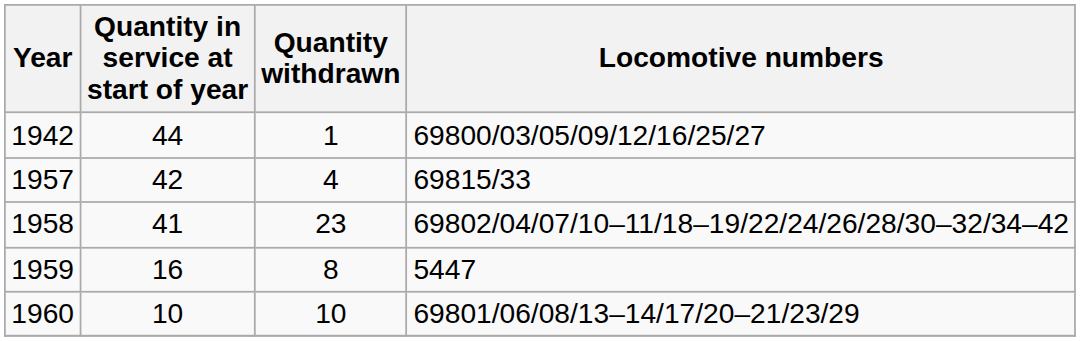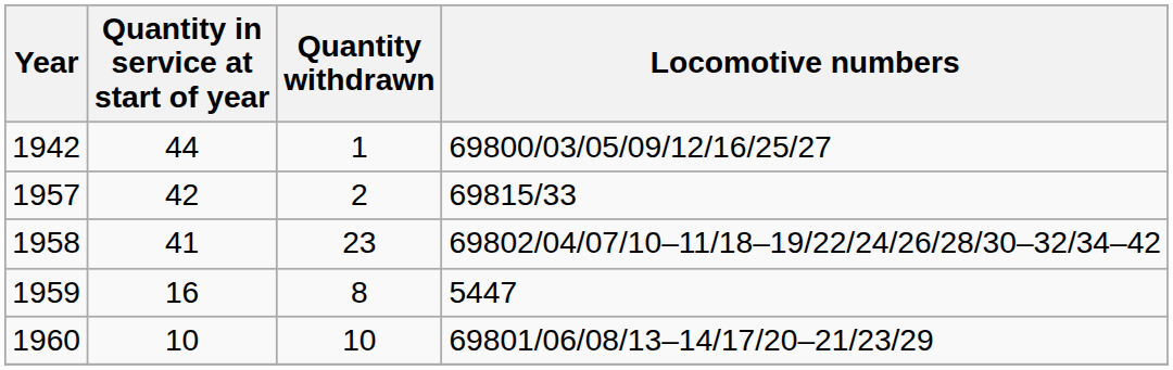1957 | Quantity withdrawn: 4 -> 2
